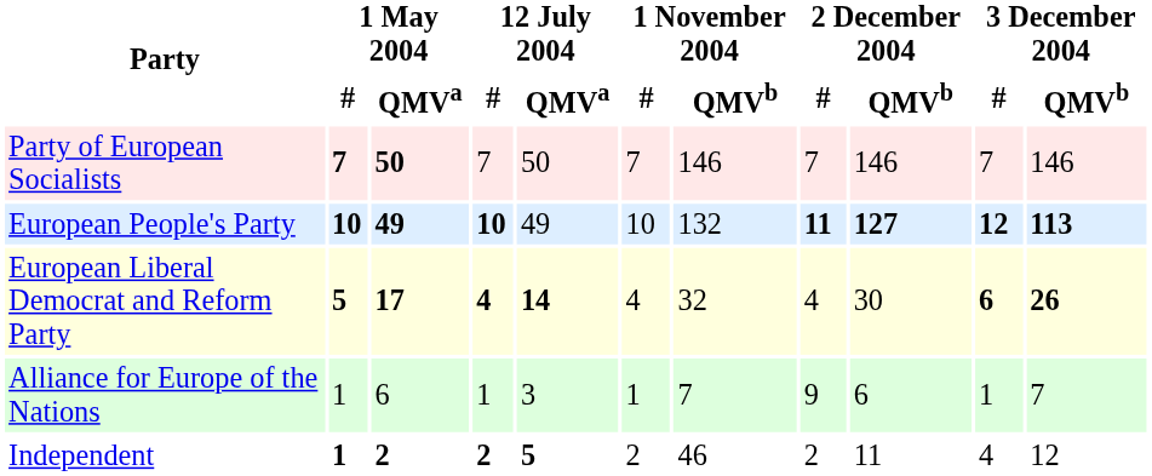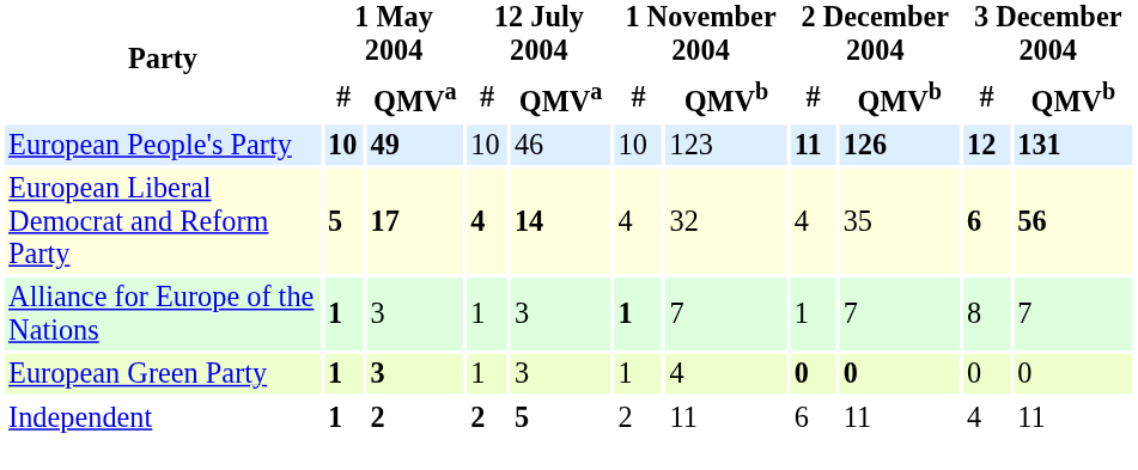- row: Party of European Socialists | 7 | 50 | 7 | 50 | 7 | 146 | 7 | 146 | 7 | 146
European People's Party | 12 July 2004 / #: bold -> normal
European People's Party | 12 July 2004 / QMVa: 49 -> 46
European People's Party | 1 November 2004 / QMVb: 132 -> 123
European People's Party | 2 December 2004 / QMVb: 127 -> 126
European People's Party | 3 December 2004 / QMVb: 113 -> 131
European Liberal Democrat and Reform Party | 2 December 2004 / QMVb: 30 -> 35
European Liberal Democrat and Reform Party | 3 December 2004 / QMVb: 26 -> 56
Alliance for Europe of the Nations | 1 May 2004 / #: normal -> bold
Alliance for Europe of the Nations | 1 May 2004 / QMVa: 6 -> 3
Alliance for Europe of the Nations | 1 November 2004 / #: normal -> bold
Alliance for Europe of the Nations | 2 December 2004 / #: 9 -> 1
Alliance for Europe of the Nations | 2 December 2004 / QMVb: 6 -> 7
Alliance for Europe of the Nations | 3 December 2004 / #: 1 -> 8
+ row: European Green Party | 1 | 3 | 1 | 3 | 1 | 4 | 0 | 0 | 0 | 0
Independent | 1 November 2004 / QMVb: 46 -> 11
Independent | 2 December 2004 / #: 2 -> 6
Independent | 3 December 2004 / QMVb: 12 -> 11
